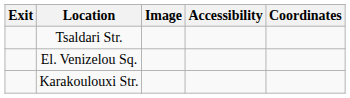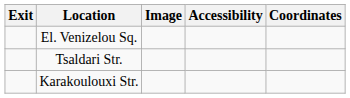rows swapped: El. Venizelou Sq. <-> Tsaldari Str.
